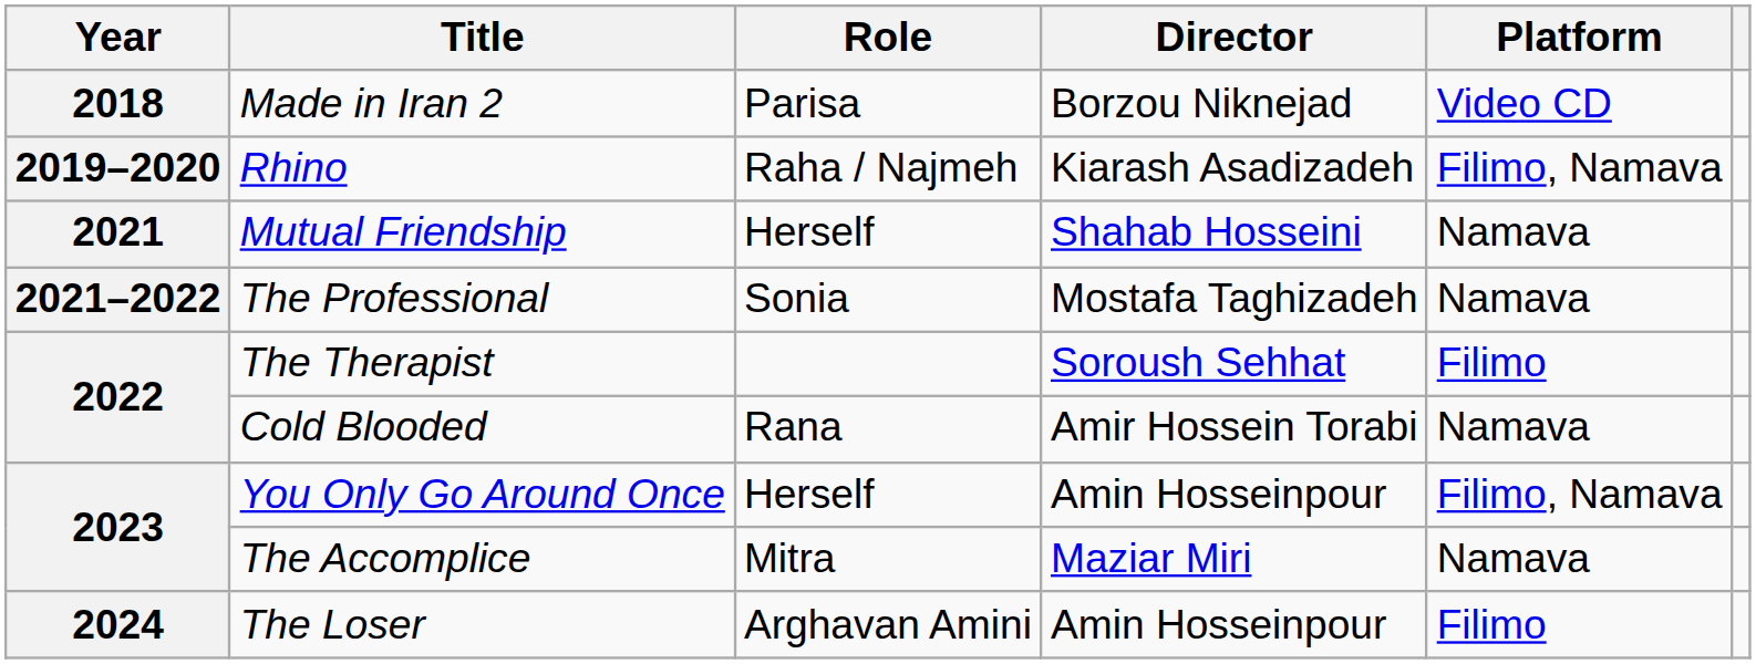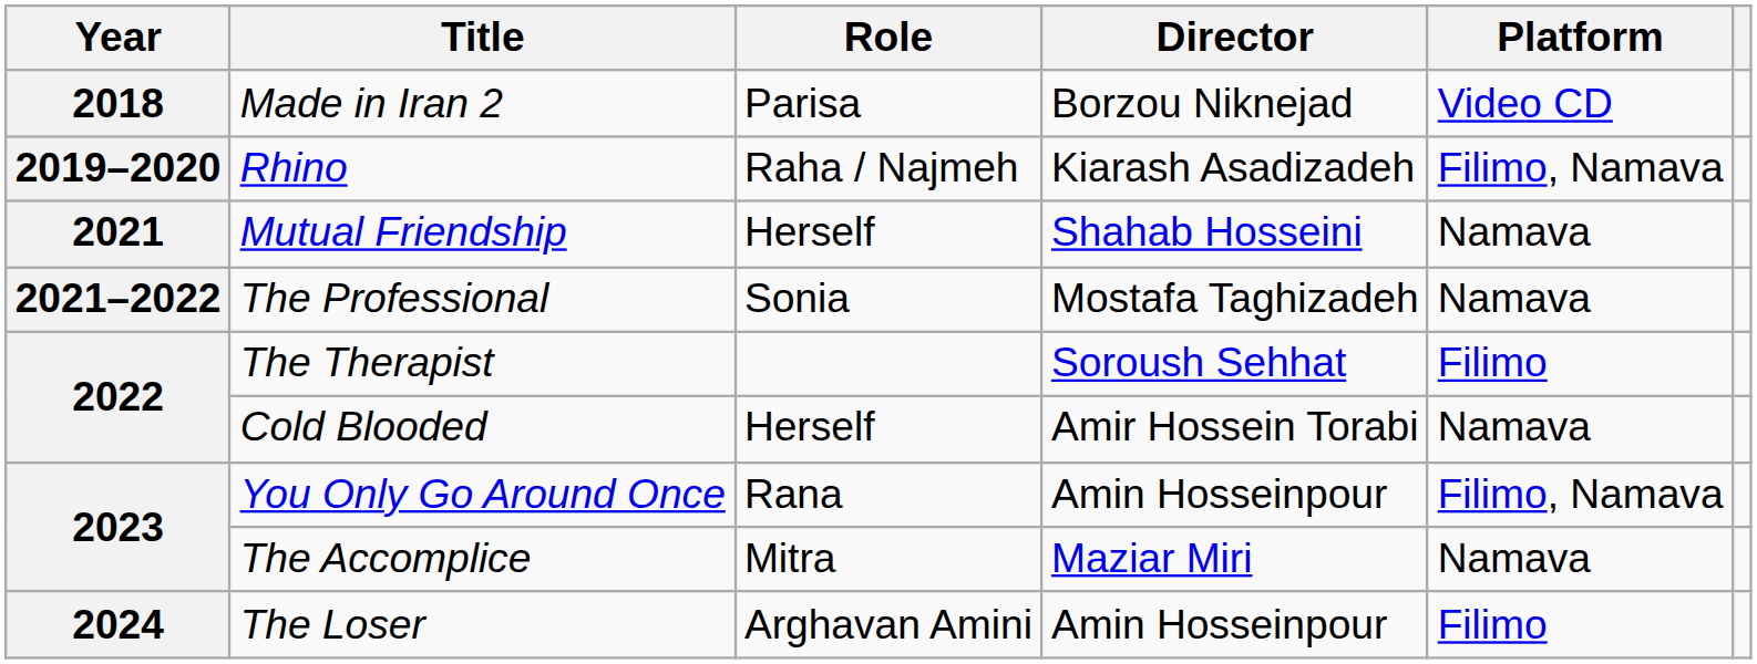Cold Blooded | Role: Rana -> Herself
You Only Go Around Once | Role: Herself -> Rana
